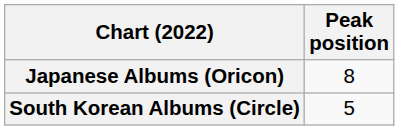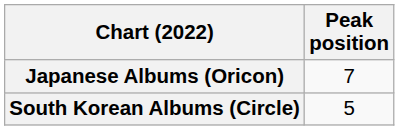Japanese Albums (Oricon) | Peak position: 8 -> 7
